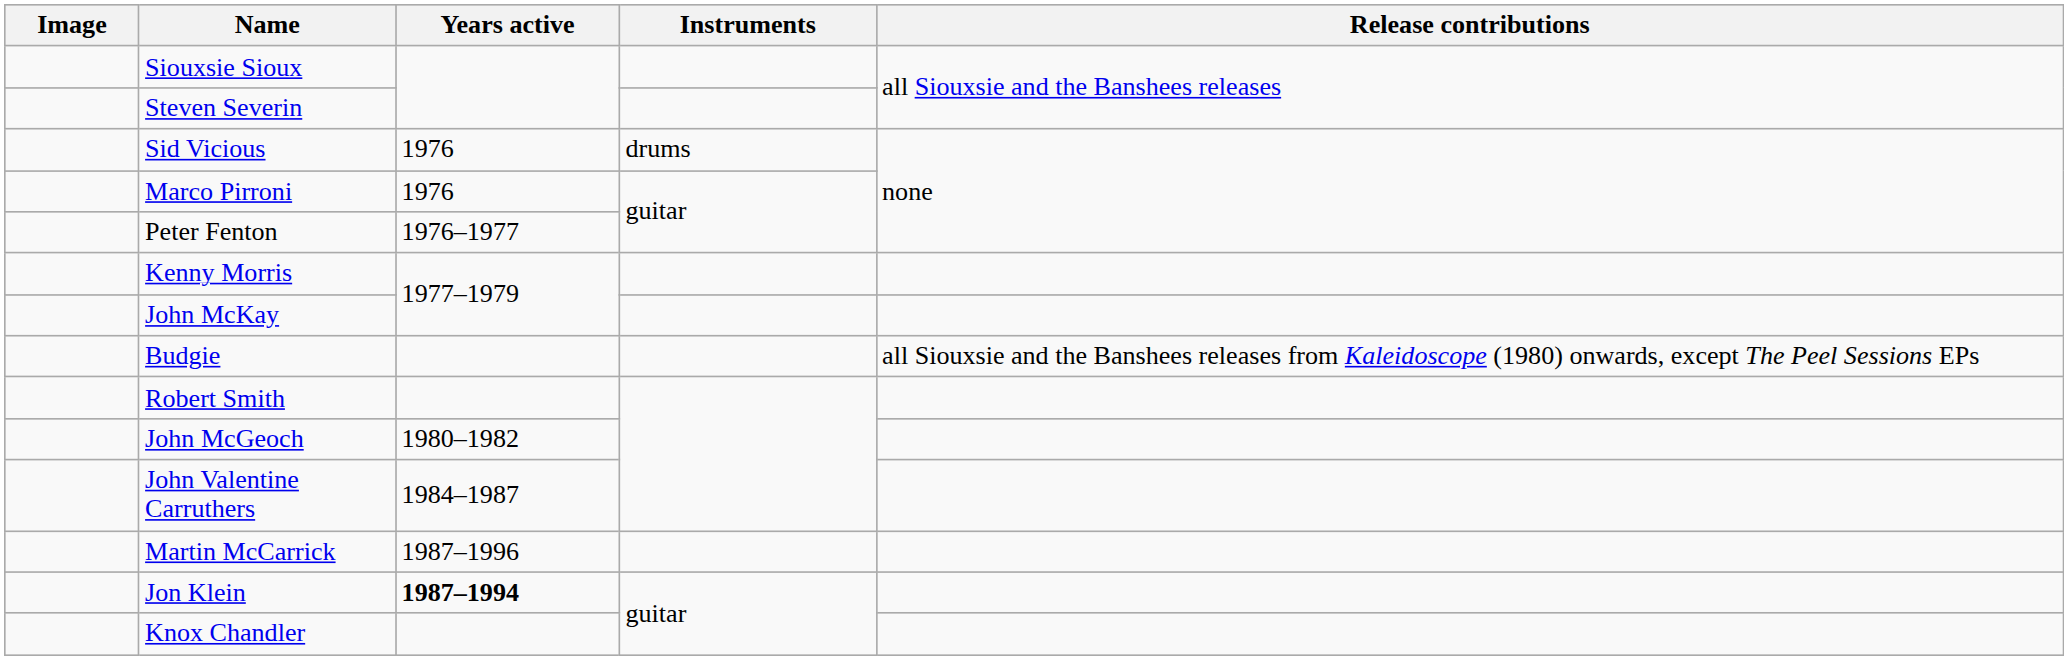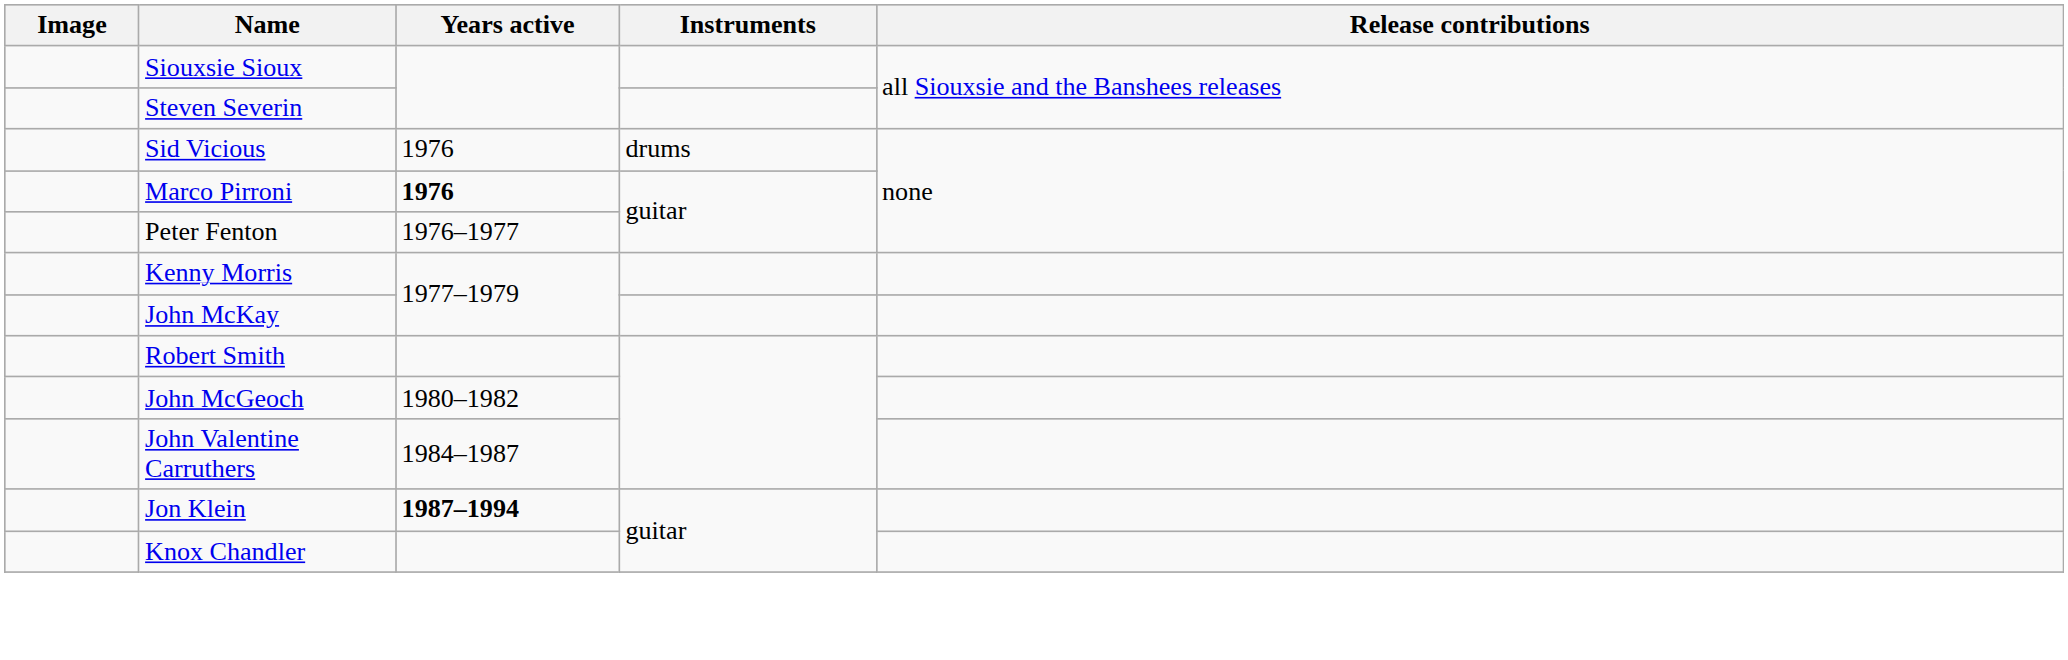Marco Pirroni | Years active: normal -> bold
- row: Budgie | all Siouxsie and the Banshees releases from Kaleidoscope (1980) onwards, except The Peel Sessions EPs
- row: Martin McCarrick | 1987–1996
